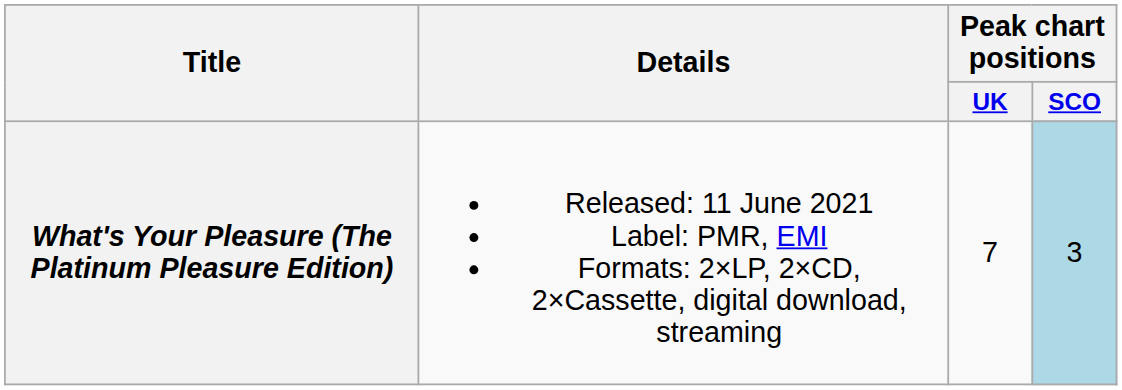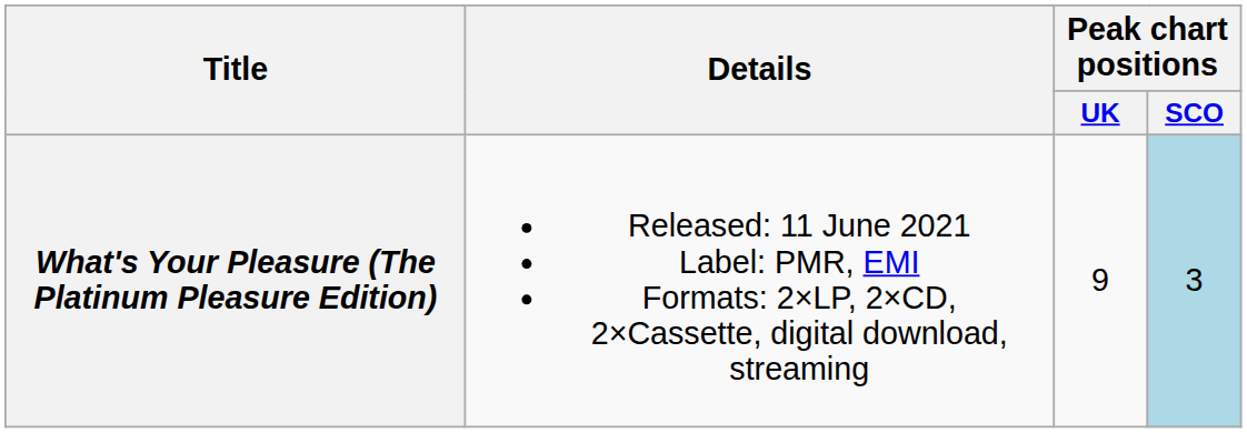What's Your Pleasure (The Platinum Pleasure Edition) | Peak chart positions / UK: 7 -> 9
